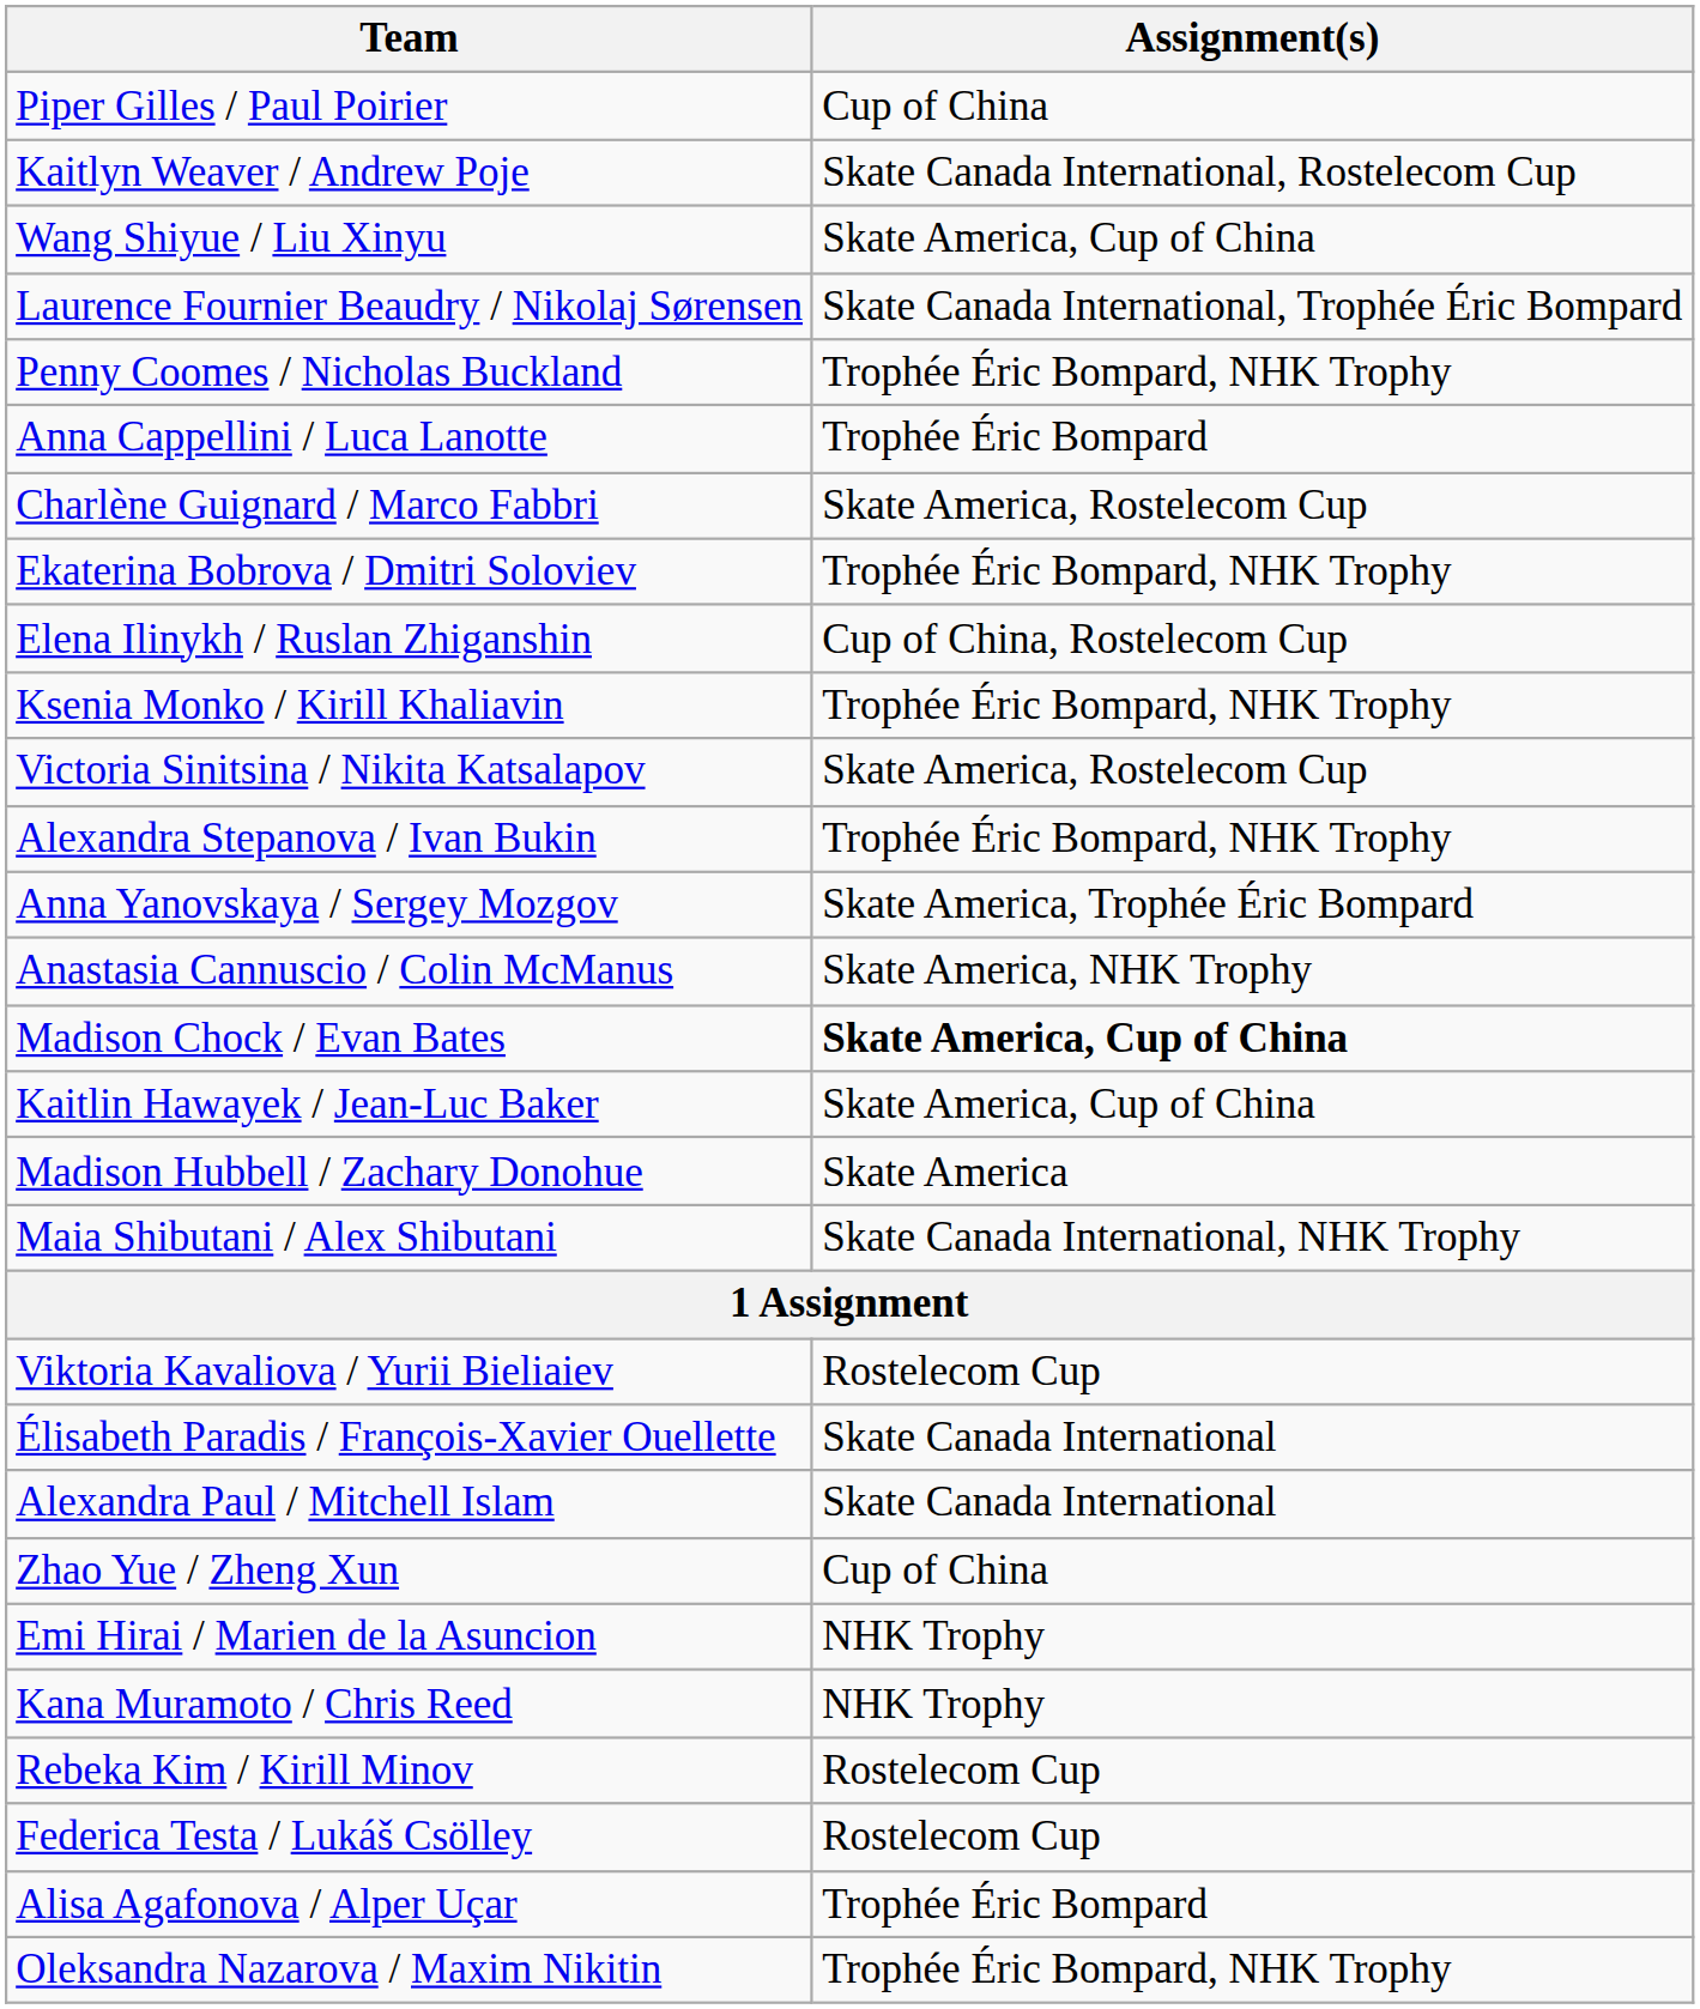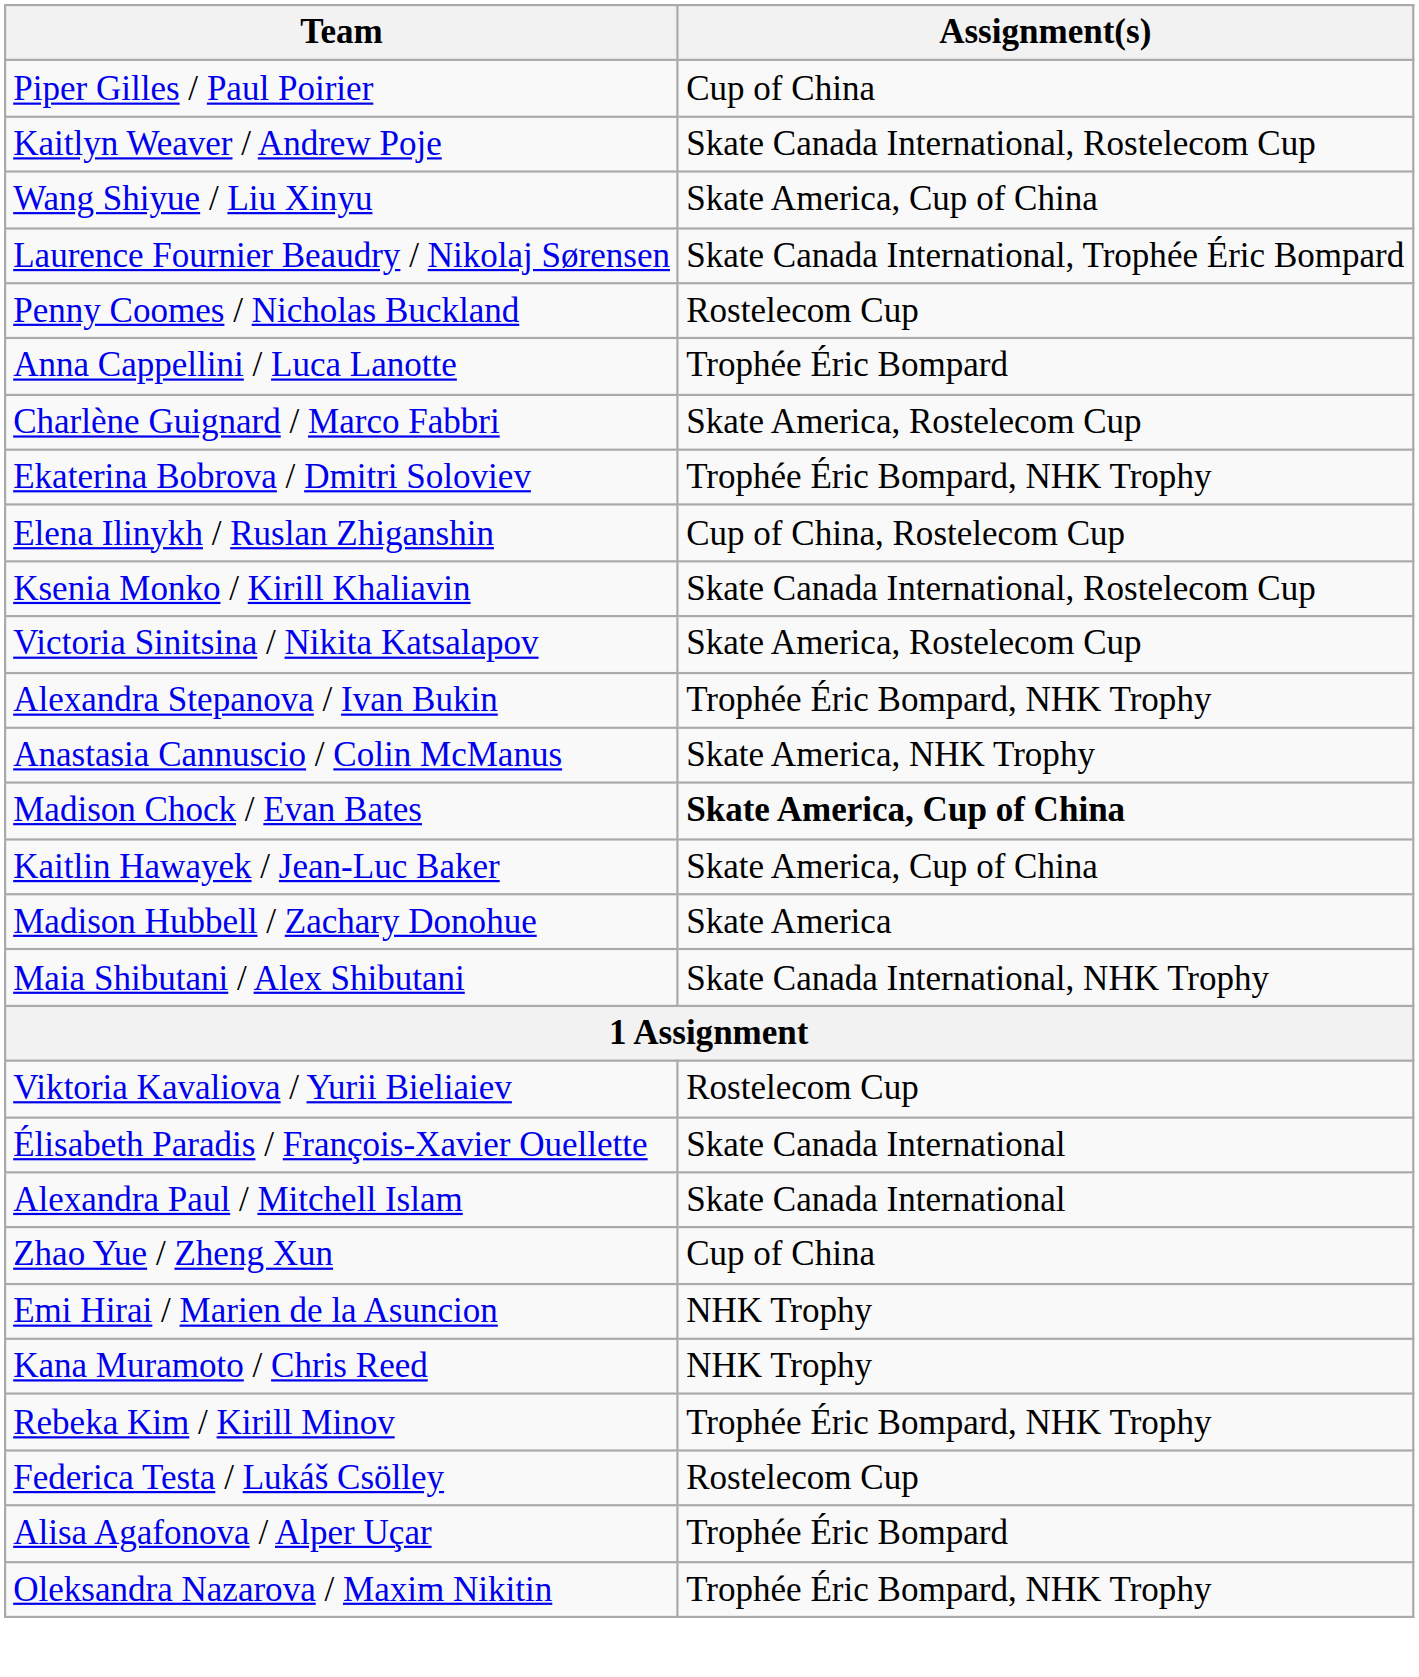Penny Coomes / Nicholas Buckland | Assignment(s): Trophée Éric Bompard, NHK Trophy -> Rostelecom Cup
Ksenia Monko / Kirill Khaliavin | Assignment(s): Trophée Éric Bompard, NHK Trophy -> Skate Canada International, Rostelecom Cup
- row: Anna Yanovskaya / Sergey Mozgov | Skate America, Trophée Éric Bompard
Rebeka Kim / Kirill Minov | Assignment(s): Rostelecom Cup -> Trophée Éric Bompard, NHK Trophy
